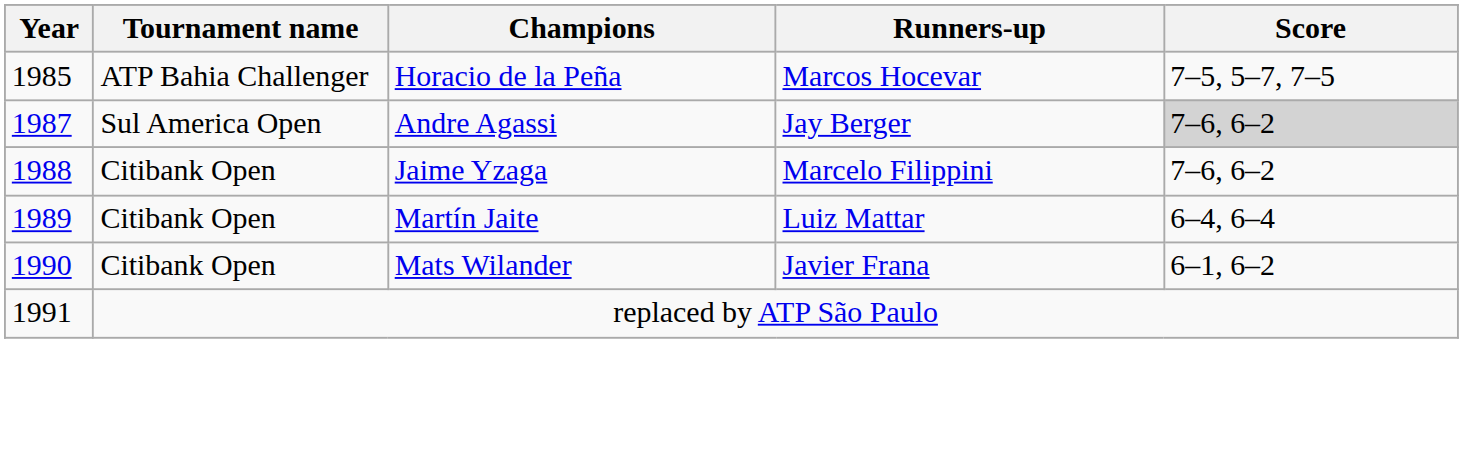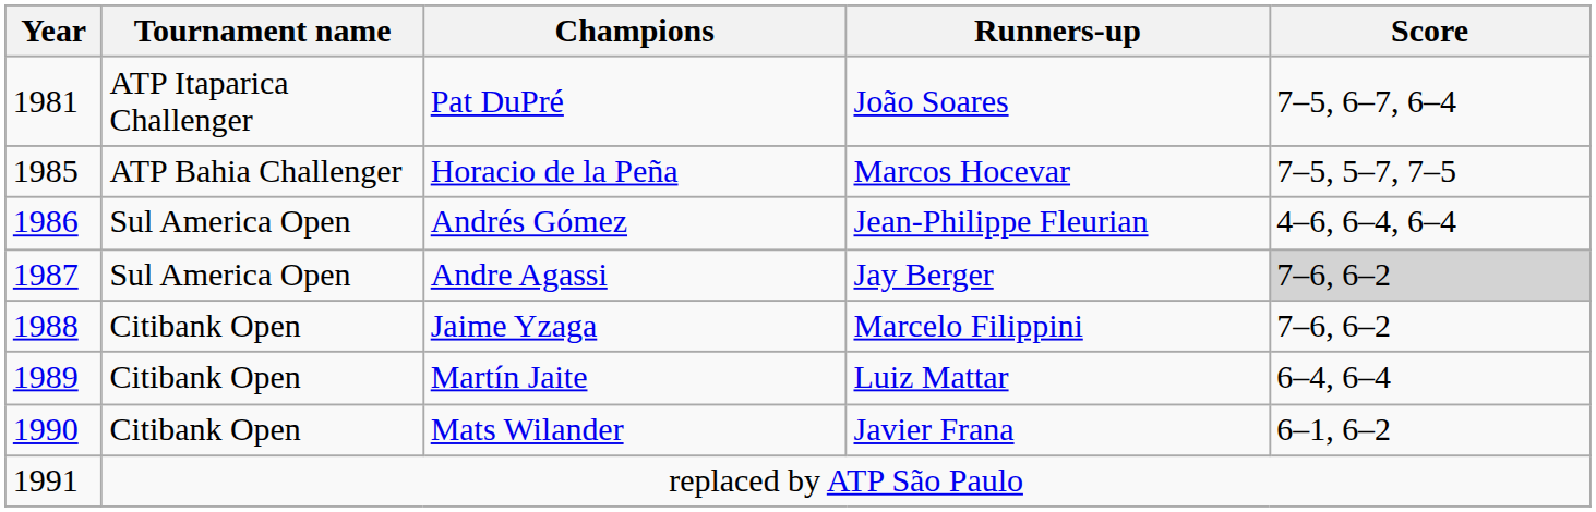+ row: 1981 | ATP Itaparica Challenger | Pat DuPré | João Soares | 7–5, 6–7, 6–4
+ row: 1986 | Sul America Open | Andrés Gómez | Jean-Philippe Fleurian | 4–6, 6–4, 6–4
